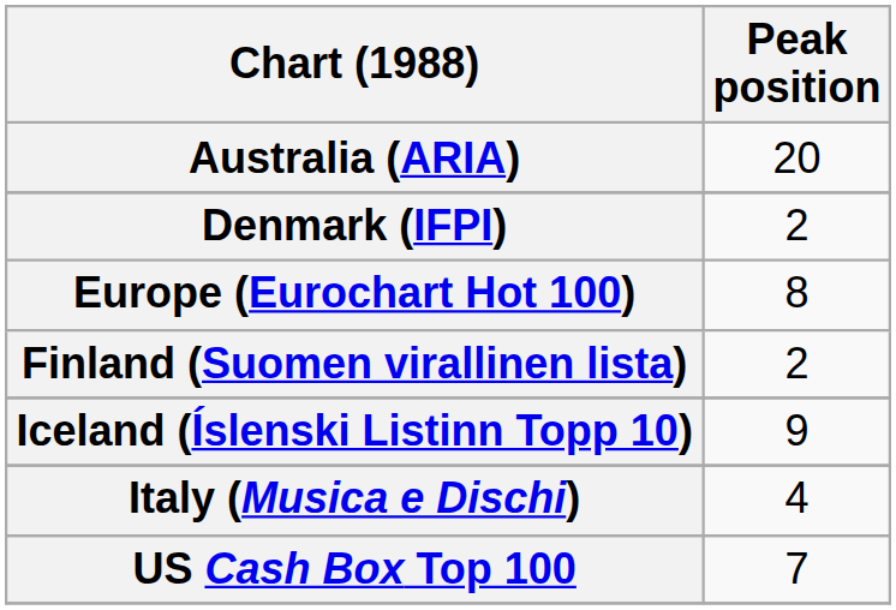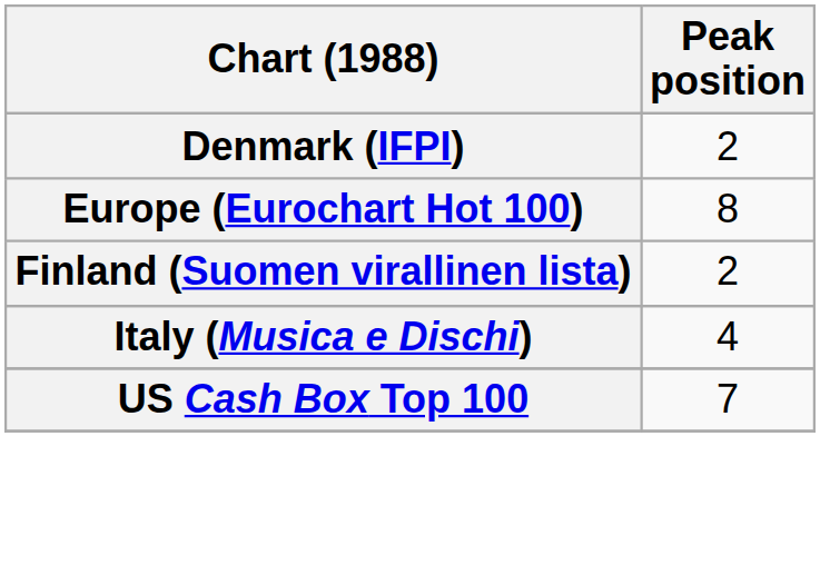- row: Australia (ARIA) | 20
- row: Iceland (Íslenski Listinn Topp 10) | 9
